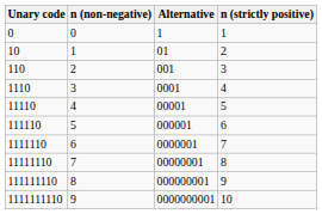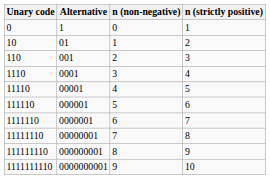columns swapped: Alternative <-> n (non-negative)
